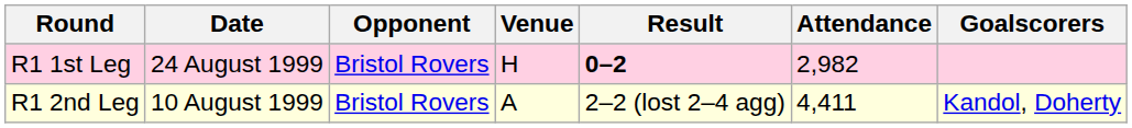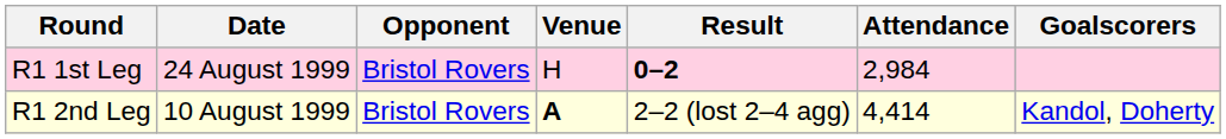R1 1st Leg | Attendance: 2,982 -> 2,984
R1 2nd Leg | Venue: normal -> bold
R1 2nd Leg | Attendance: 4,411 -> 4,414
